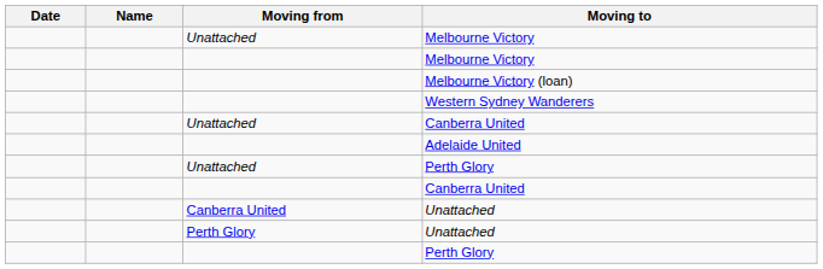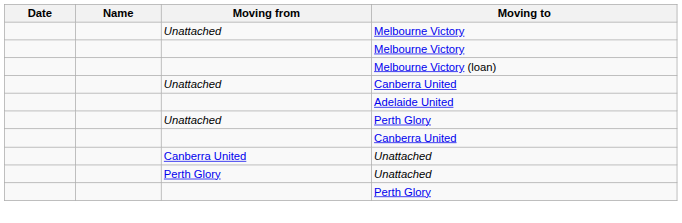- row: Western Sydney Wanderers
